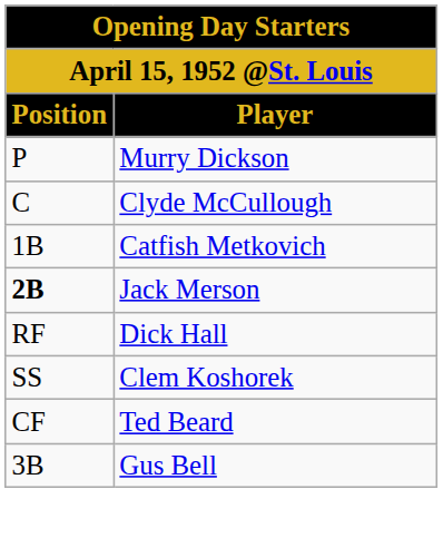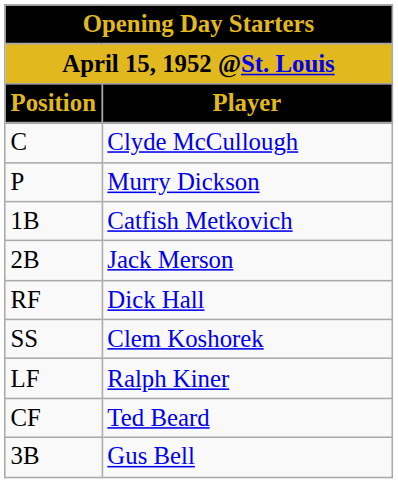rows swapped: Murry Dickson <-> Clyde McCullough
Jack Merson | Position: bold -> normal
+ row: LF | Ralph Kiner
